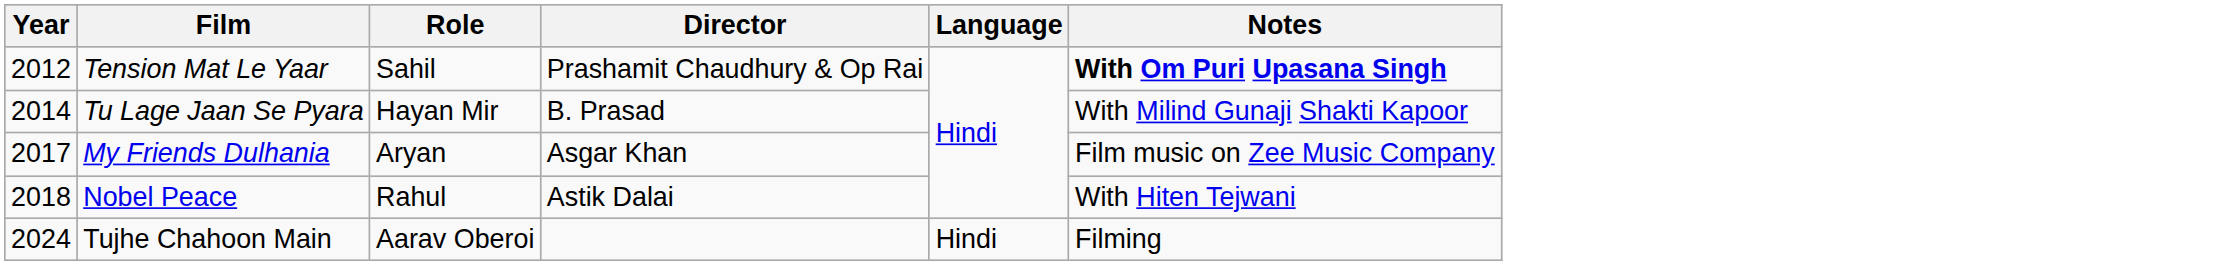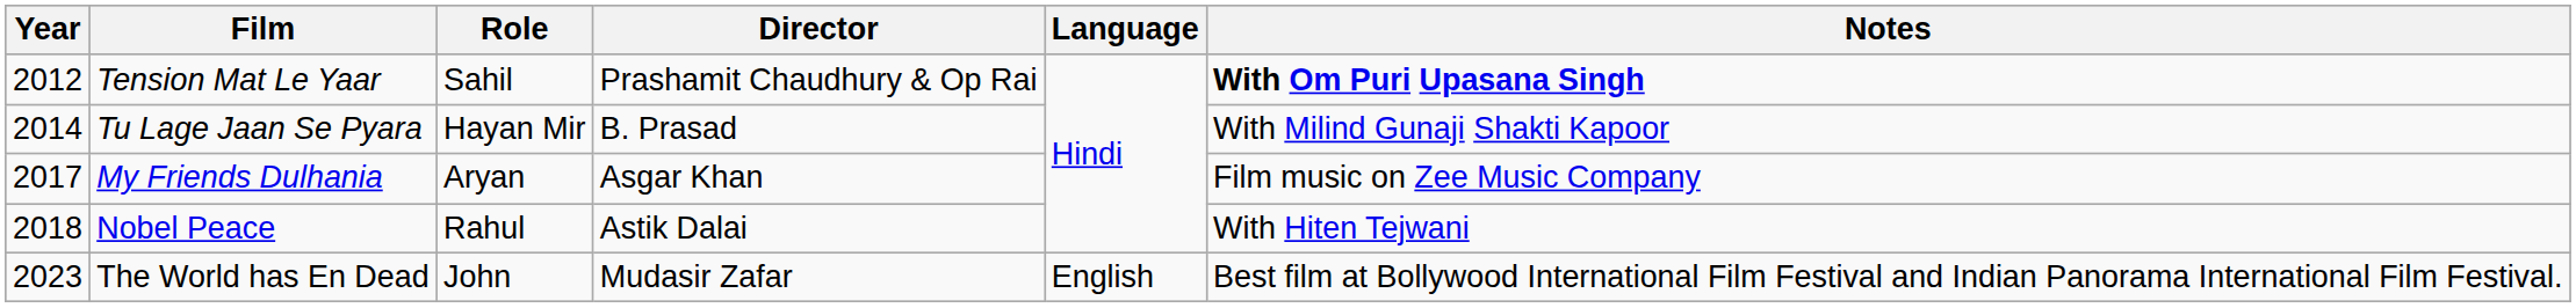+ row: 2023 | The World has En Dead | John | Mudasir Zafar | English | Best film at Bollywood International Film Festival and Indian Panorama International Film Festival.
- row: 2024 | Tujhe Chahoon Main | Aarav Oberoi | Hindi | Filming
